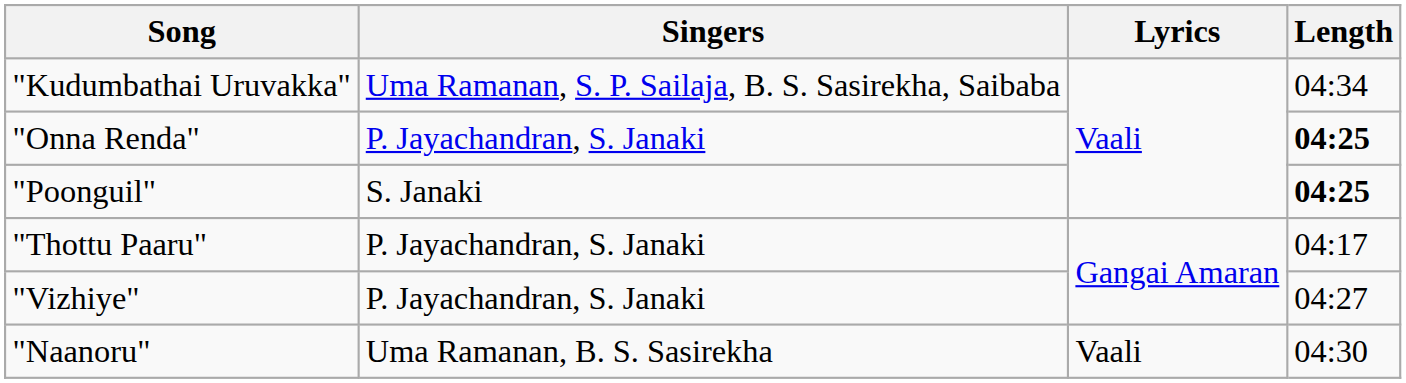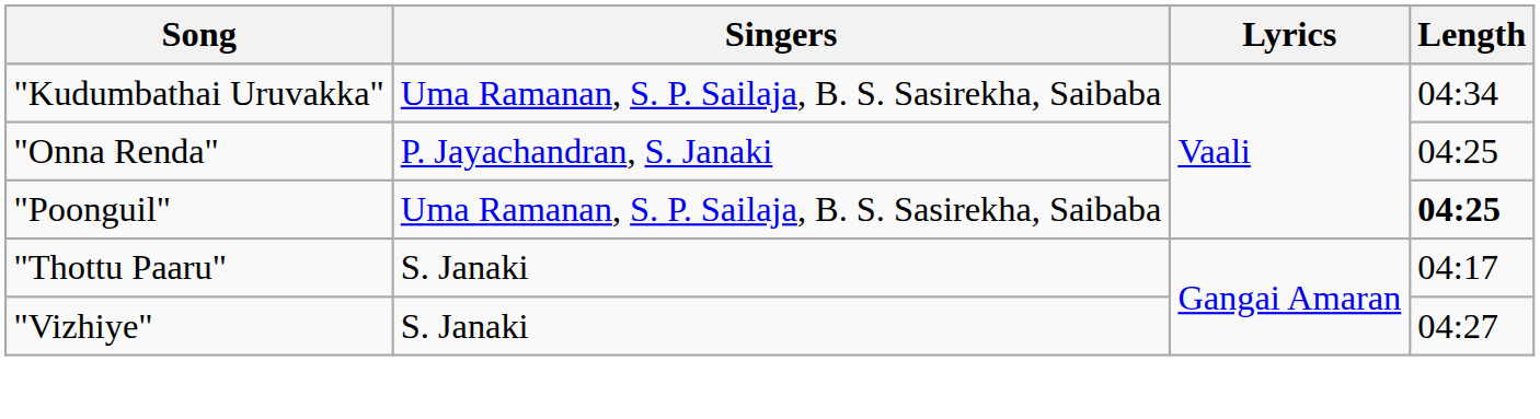"Onna Renda" | Length: bold -> normal
"Poonguil" | Singers: S. Janaki -> Uma Ramanan, S. P. Sailaja, B. S. Sasirekha, Saibaba
"Thottu Paaru" | Singers: P. Jayachandran, S. Janaki -> S. Janaki
"Vizhiye" | Singers: P. Jayachandran, S. Janaki -> S. Janaki
- row: "Naanoru" | Uma Ramanan, B. S. Sasirekha | Vaali | 04:30
